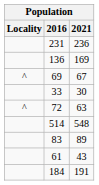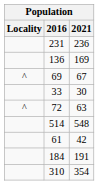- row: 83 | 89
61 | 2021: 43 -> 42
+ row: 310 | 354
